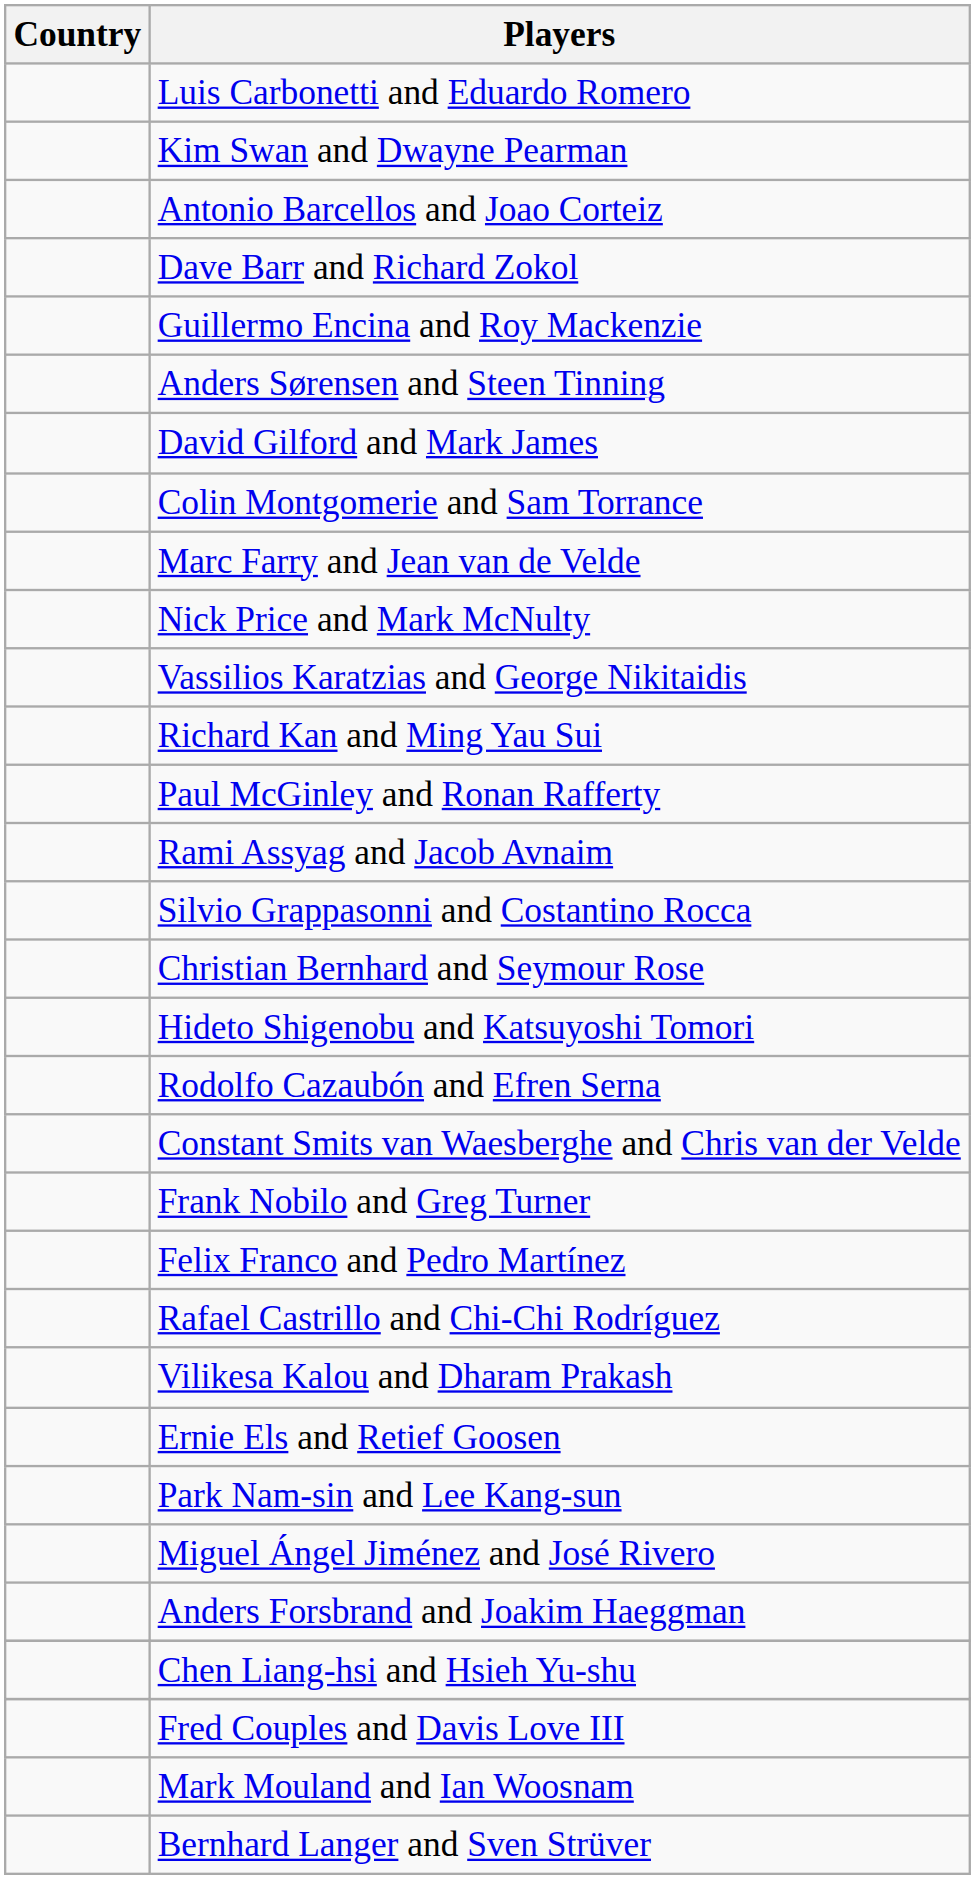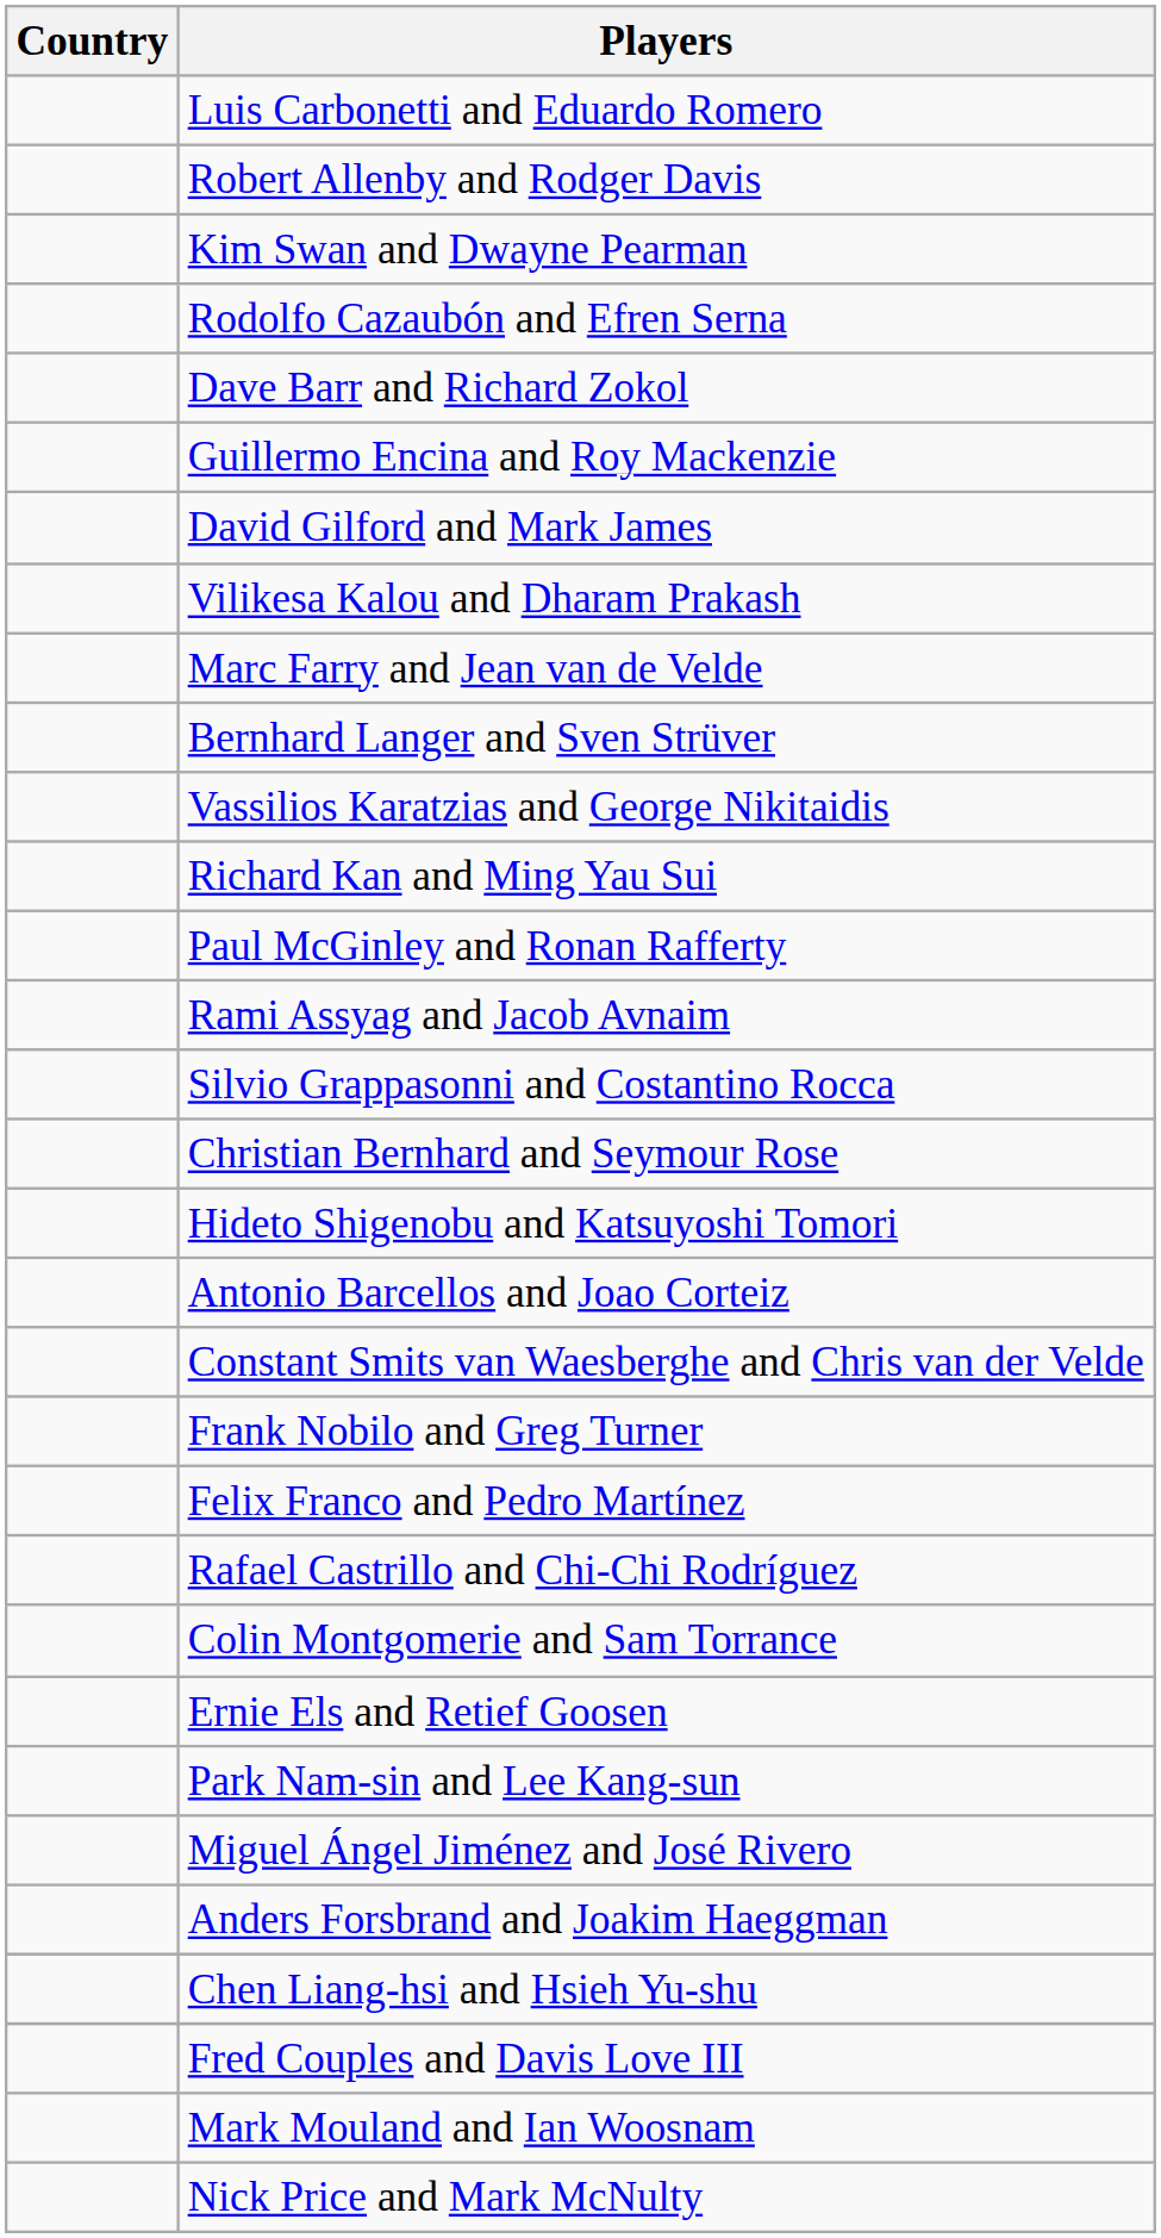+ row: Robert Allenby and Rodger Davis
rows swapped: Antonio Barcellos and Joao Corteiz <-> Rodolfo Cazaubón and Efren Serna
- row: Anders Sørensen and Steen Tinning
rows swapped: Vilikesa Kalou and Dharam Prakash <-> Colin Montgomerie and Sam Torrance
rows swapped: Bernhard Langer and Sven Strüver <-> Nick Price and Mark McNulty
